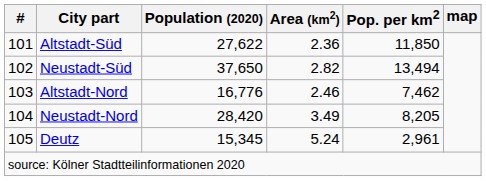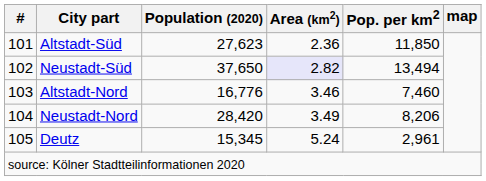Altstadt-Süd | Population (2020): 27,622 -> 27,623
Neustadt-Süd | Area (km2): no background -> lavender background
Altstadt-Nord | Area (km2): 2.46 -> 3.46
Altstadt-Nord | Pop. per km2: 7,462 -> 7,460
Neustadt-Nord | Pop. per km2: 8,205 -> 8,206
